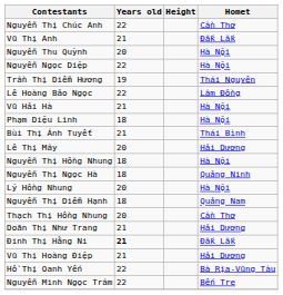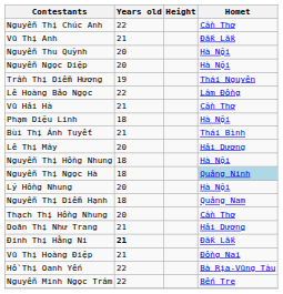Nguyễn Ngọc Diệp | Years old: 22 -> 20
Vũ Hải Hà | Homet: Hà Nội -> Cần Thơ
Nguyễn Thị Ngọc Hà | Homet: no background -> lightblue background
Vũ Thị Hoàng Điệp | Homet: Hải Dương -> Đồng Nai
